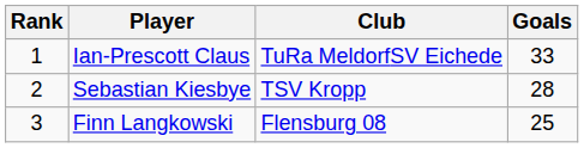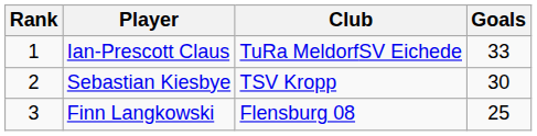Sebastian Kiesbye | Goals: 28 -> 30
